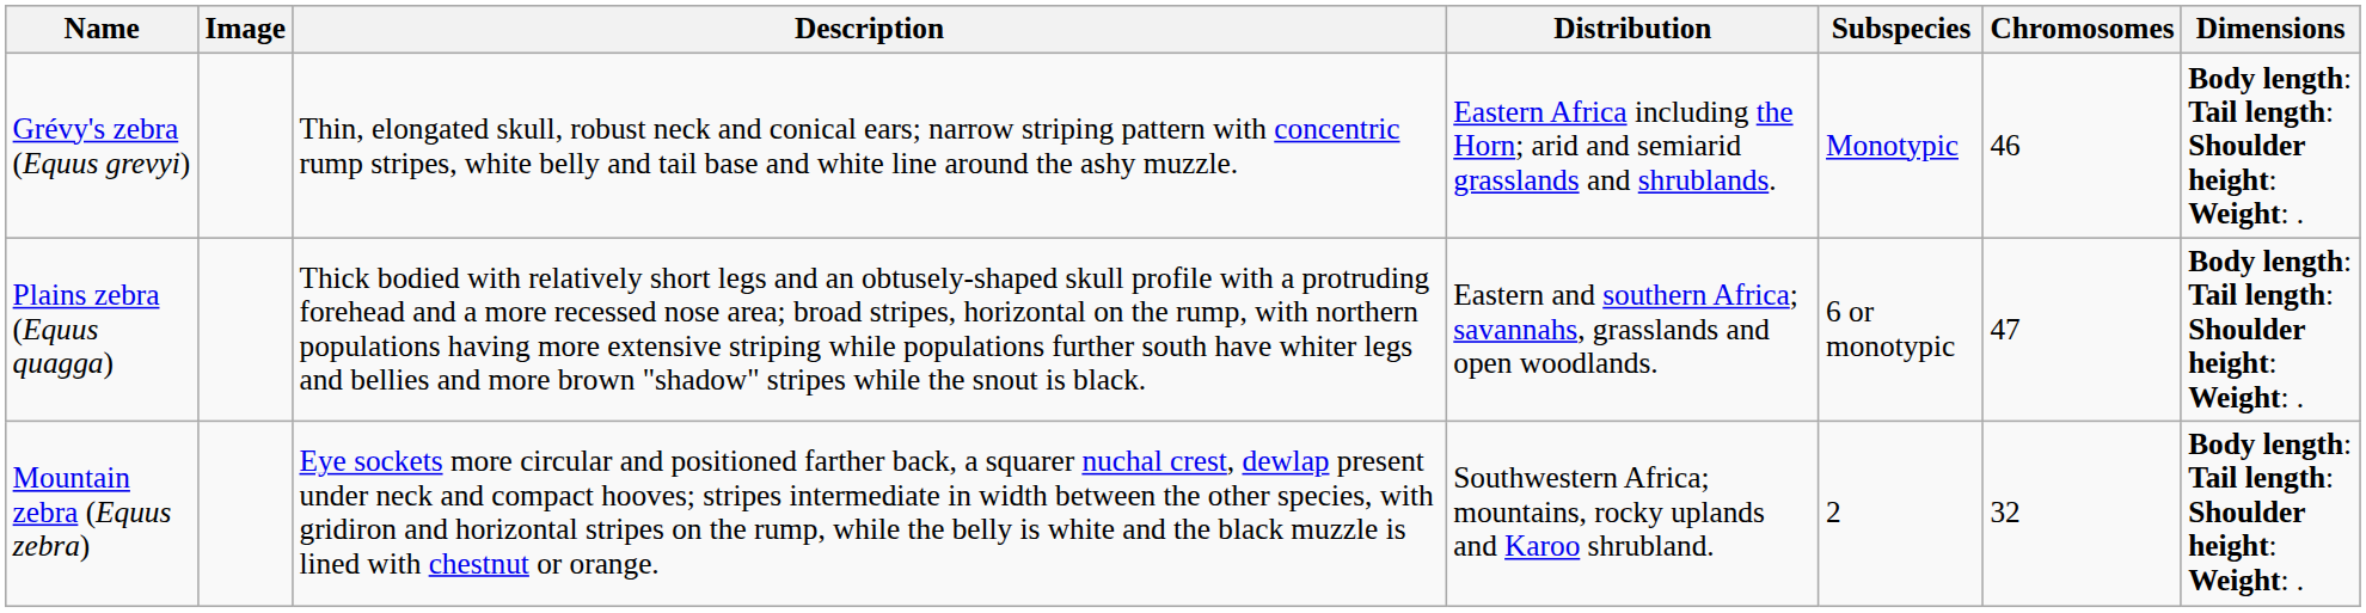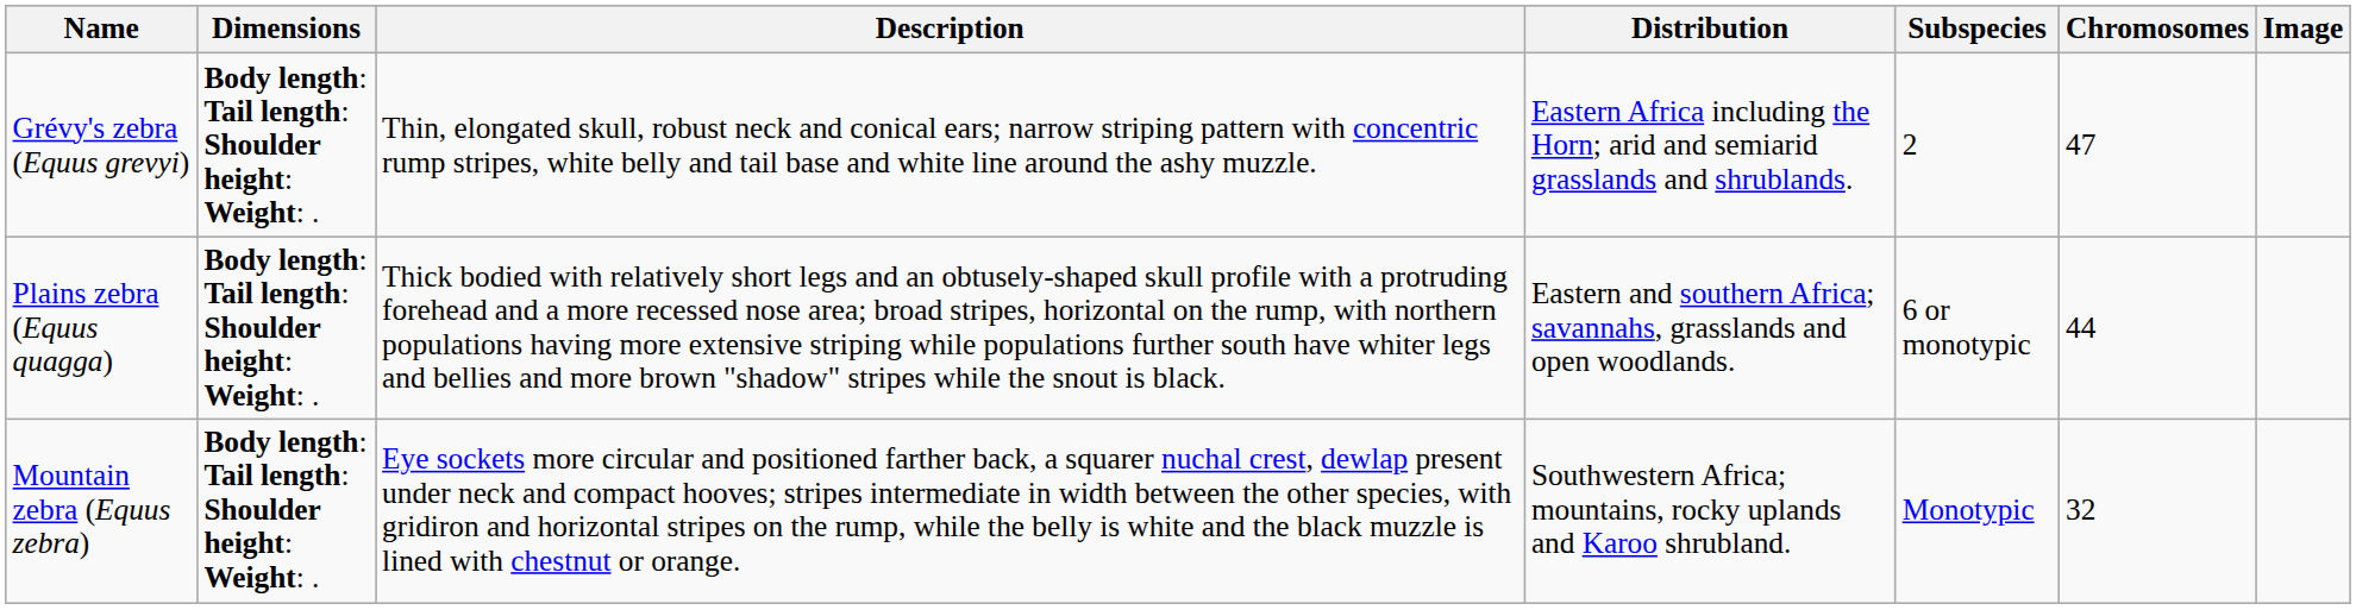columns swapped: Dimensions <-> Image
Grévy's zebra (Equus grevyi) | Subspecies: Monotypic -> 2
Grévy's zebra (Equus grevyi) | Chromosomes: 46 -> 47
Plains zebra (Equus quagga) | Chromosomes: 47 -> 44
Mountain zebra (Equus zebra) | Subspecies: 2 -> Monotypic
